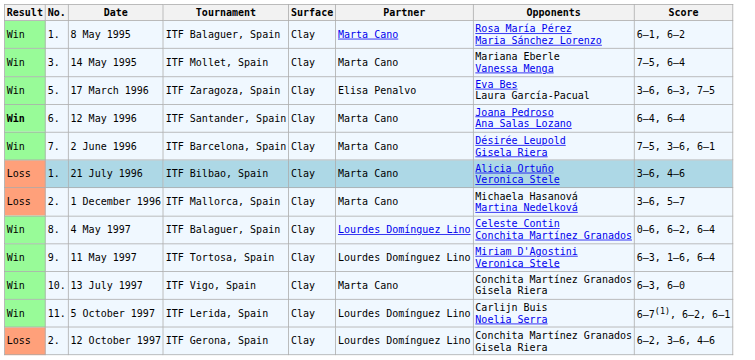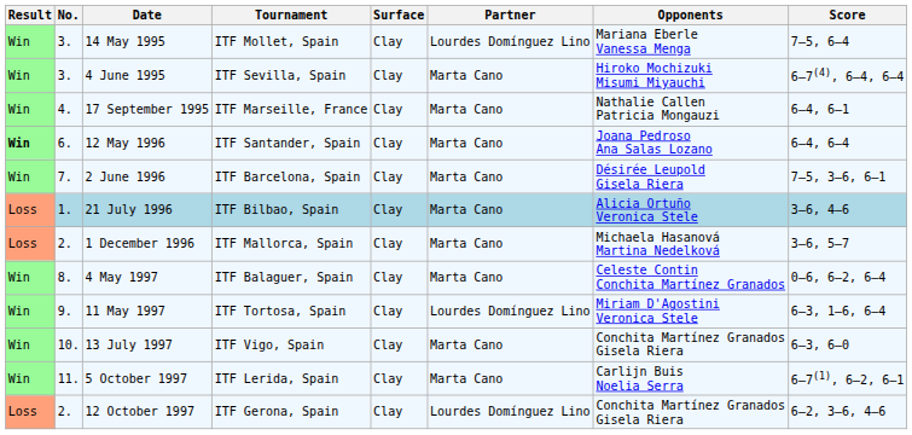- row: Win | 1. | 8 May 1995 | ITF Balaguer, Spain | Clay | Marta Cano | Rosa María Pérez Maria Sánchez Lorenzo | 6–1, 6–2
14 May 1995 | Partner: Marta Cano -> Lourdes Domínguez Lino
+ row: Win | 3. | 4 June 1995 | ITF Sevilla, Spain | Clay | Marta Cano | Hiroko Mochizuki Misumi Miyauchi | 6–7(4), 6–4, 6–4
+ row: Win | 4. | 17 September 1995 | ITF Marseille, France | Clay | Marta Cano | Nathalie Callen Patricia Mongauzi | 6–4, 6–1
- row: Win | 5. | 17 March 1996 | ITF Zaragoza, Spain | Clay | Elisa Penalvo | Eva Bes Laura García-Pacual | 3–6, 6–3, 7–5
4 May 1997 | Partner: Lourdes Domínguez Lino -> Marta Cano
5 October 1997 | Partner: Lourdes Domínguez Lino -> Marta Cano
